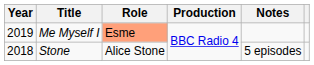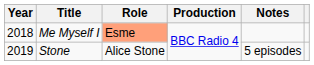Me Myself I | Year: 2019 -> 2018
Stone | Year: 2018 -> 2019
